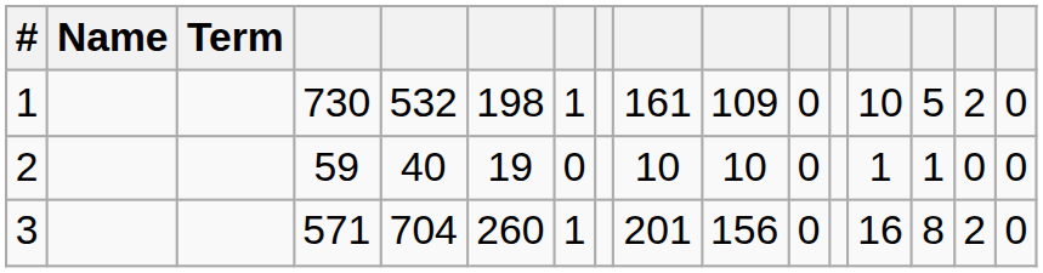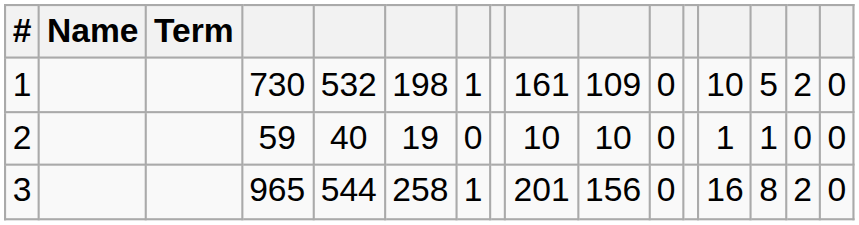3 | column 4: 571 -> 965
3 | column 5: 704 -> 544
3 | column 6: 260 -> 258
